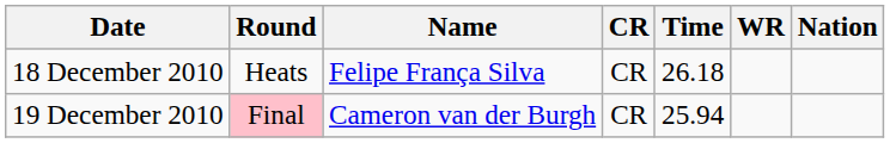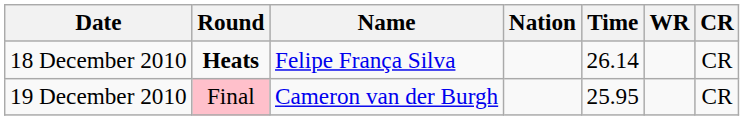columns swapped: Nation <-> CR
18 December 2010 | Round: normal -> bold
18 December 2010 | Time: 26.18 -> 26.14
19 December 2010 | Time: 25.94 -> 25.95
